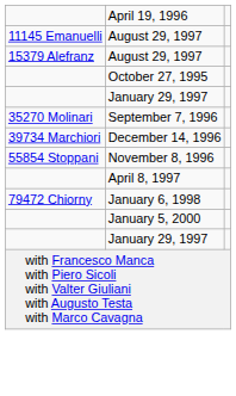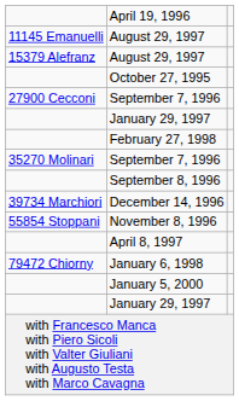+ row: 27900 Cecconi | September 7, 1996
+ row: February 27, 1998
+ row: September 8, 1996
